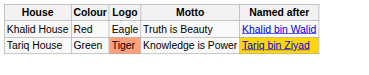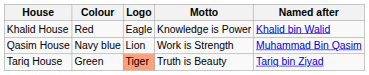Khalid House | Motto: Truth is Beauty -> Knowledge is Power
+ row: Qasim House | Navy blue | Lion | Work is Strength | Muhammad Bin Qasim
Tariq House | Motto: Knowledge is Power -> Truth is Beauty
Tariq House | Named after: gold background -> no background
